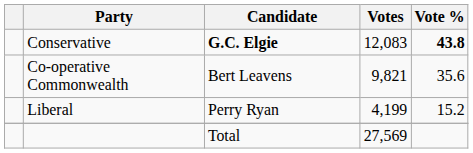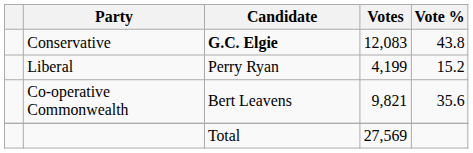Conservative | Vote %: bold -> normal
rows swapped: Co-operative Commonwealth <-> Liberal
